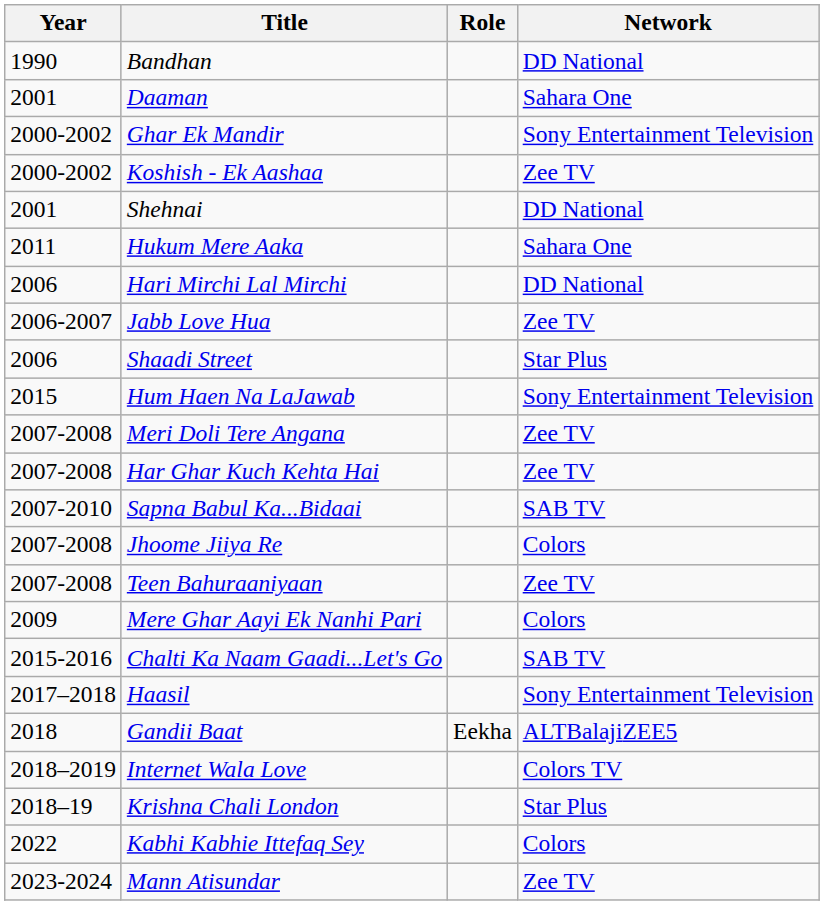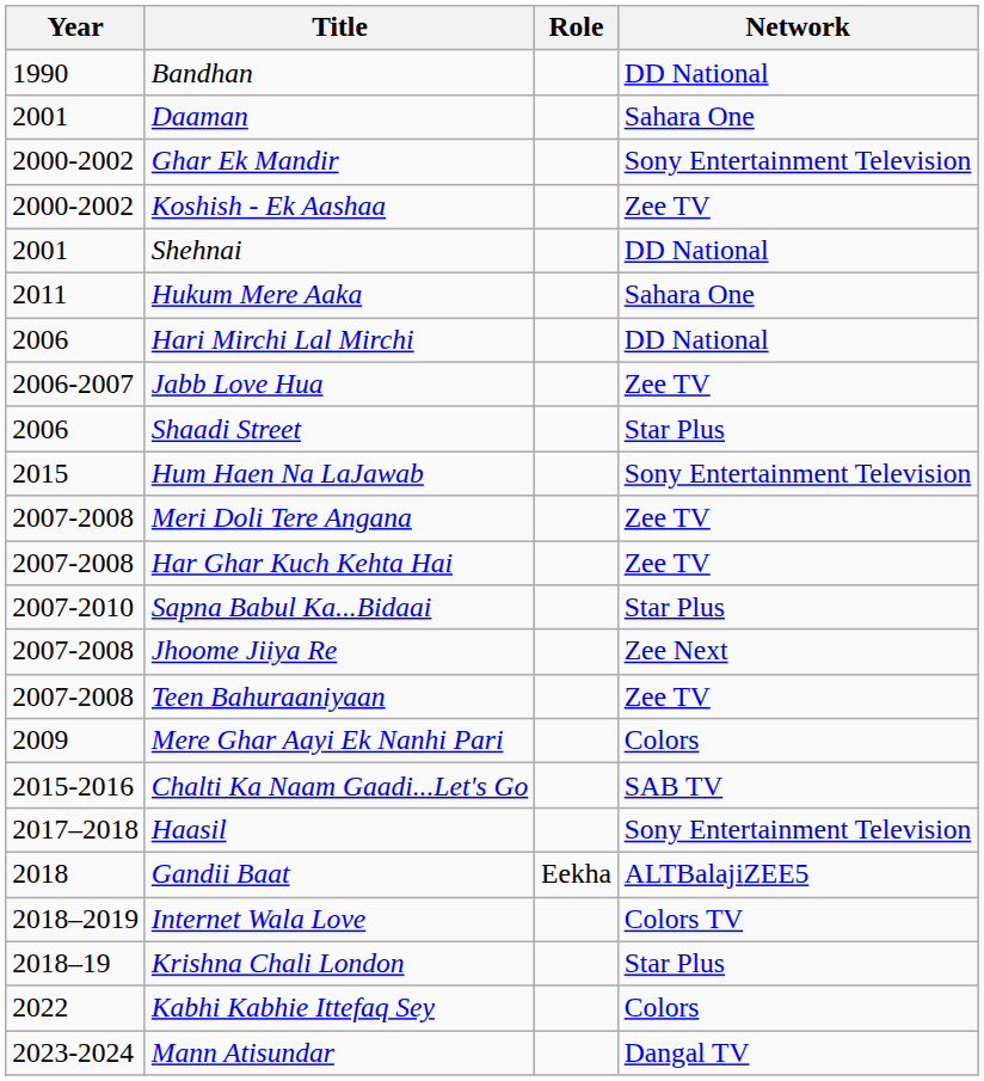Sapna Babul Ka...Bidaai | Network: SAB TV -> Star Plus
Jhoome Jiiya Re | Network: Colors -> Zee Next
Mann Atisundar | Network: Zee TV -> Dangal TV
